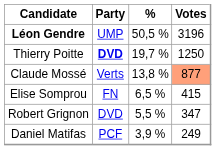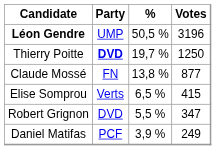Claude Mossé | Party: Verts -> FN
Claude Mossé | Votes: lightsalmon background -> no background
Elise Somprou | Party: FN -> Verts
